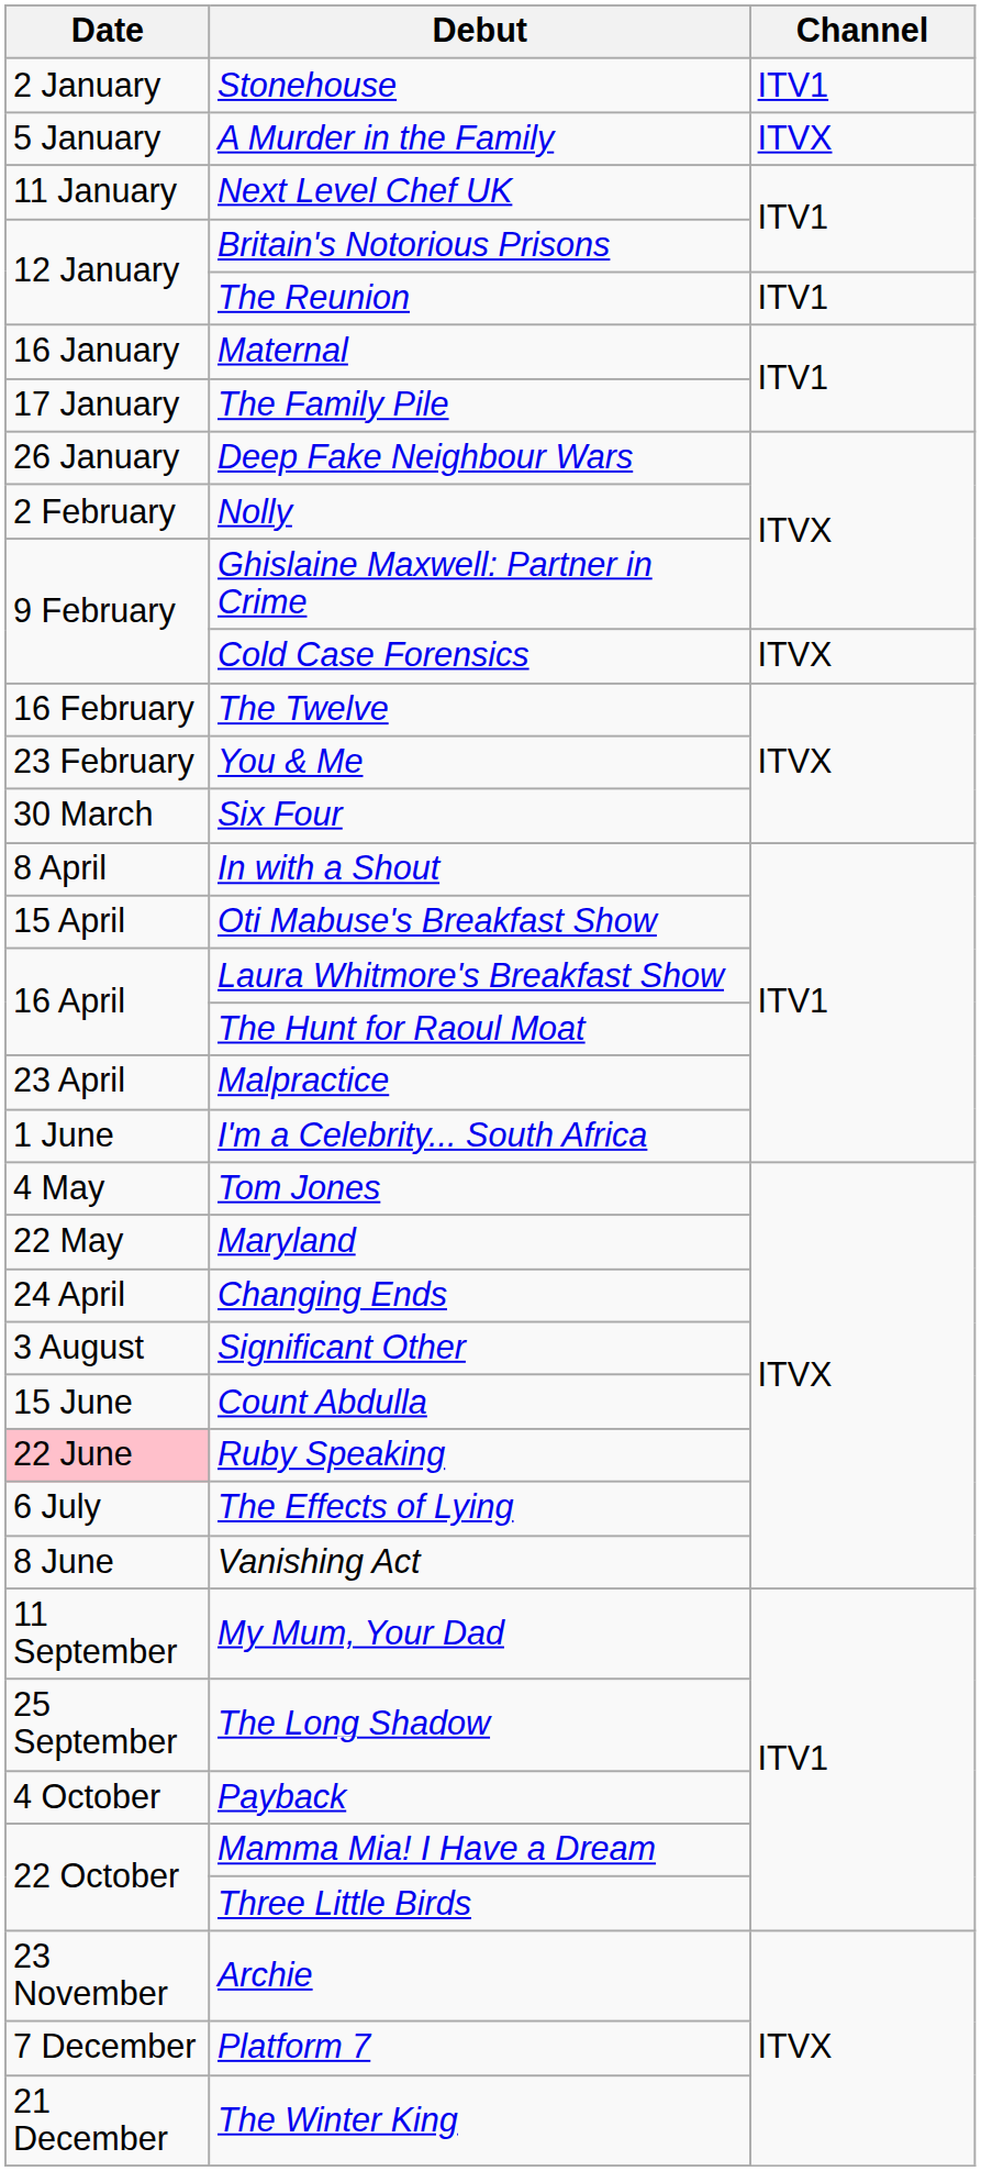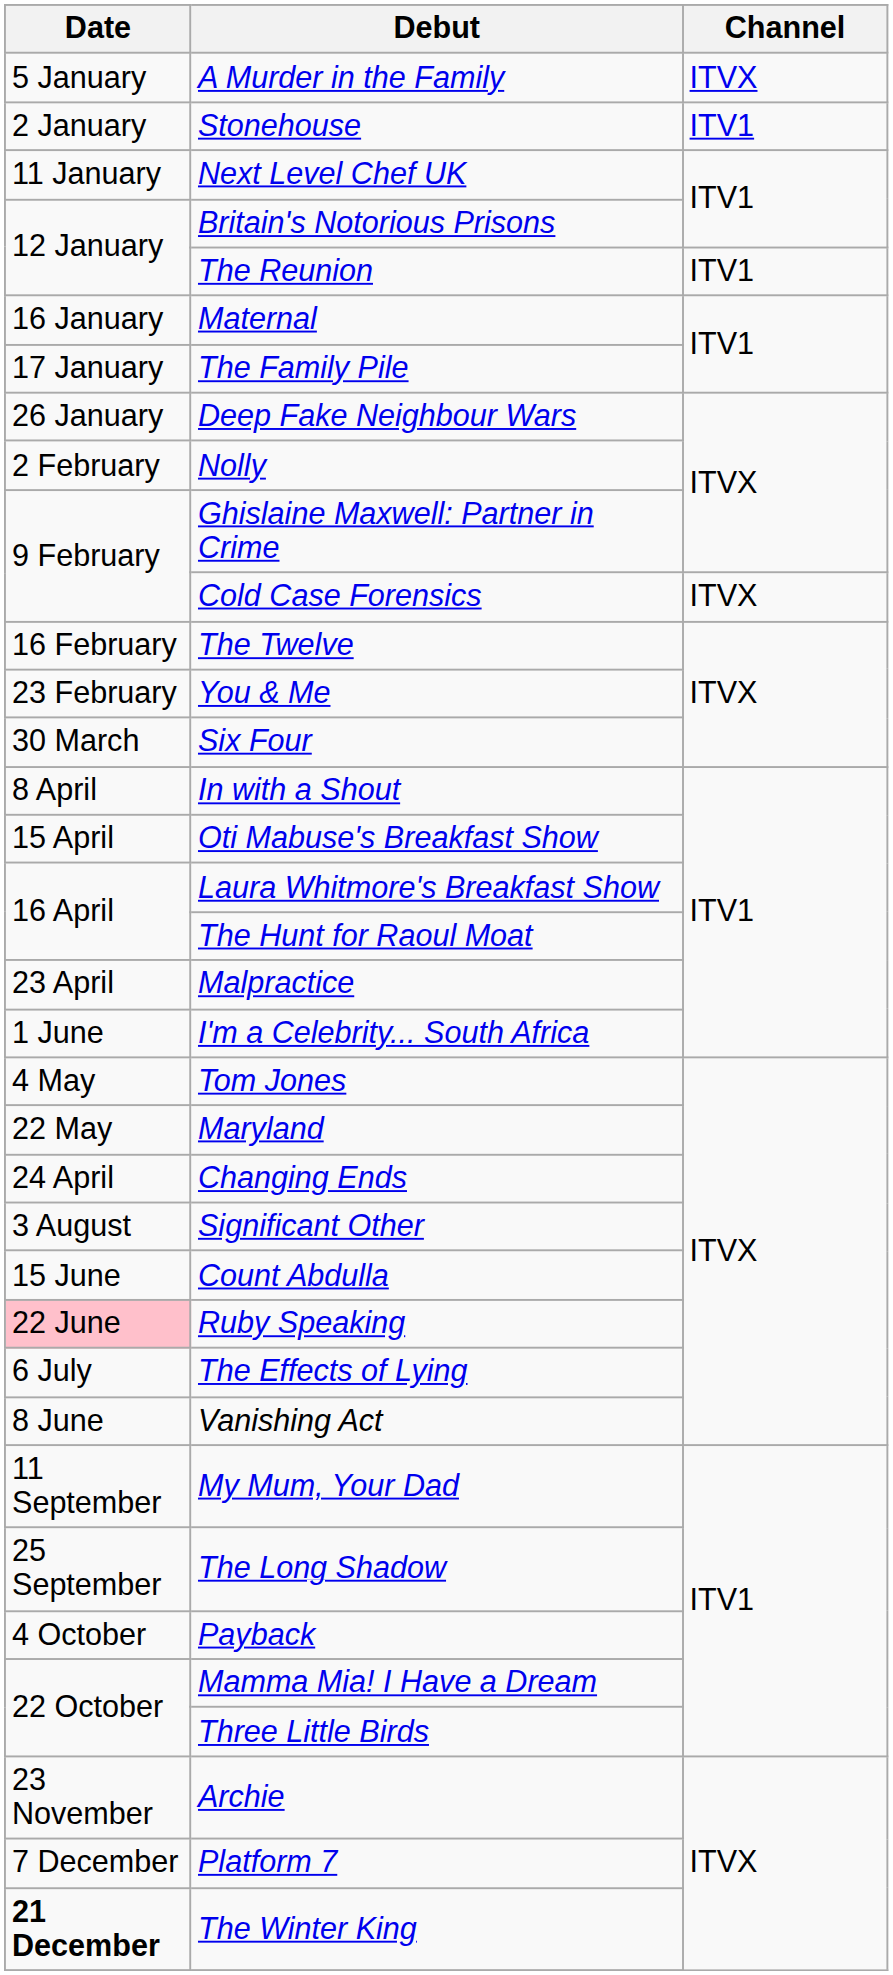rows swapped: Stonehouse <-> A Murder in the Family
The Winter King | Date: normal -> bold
